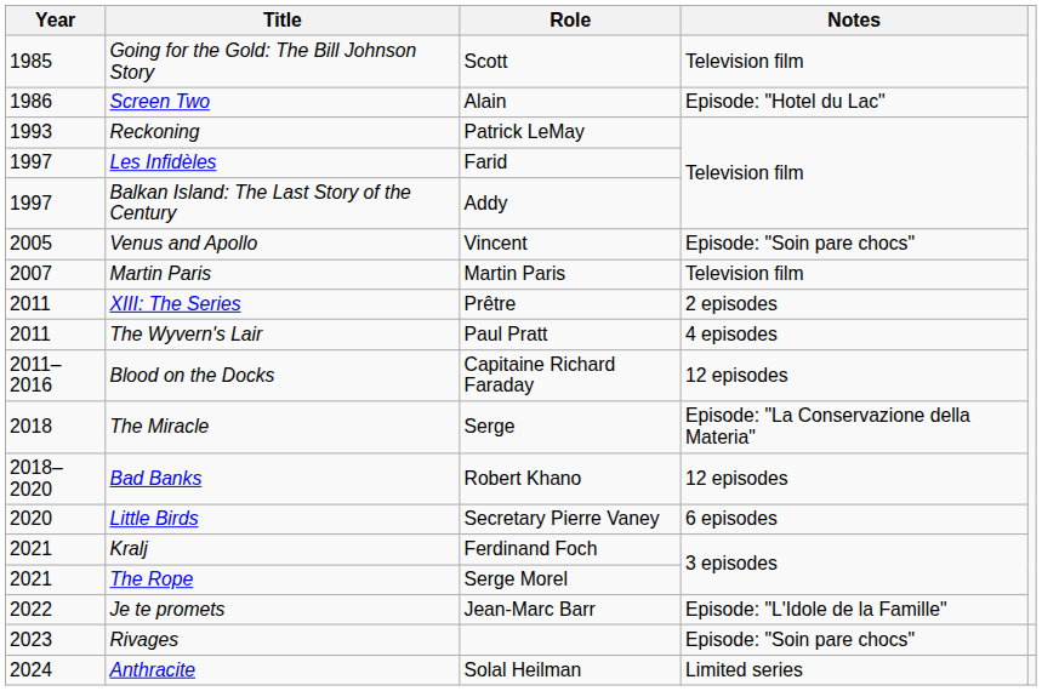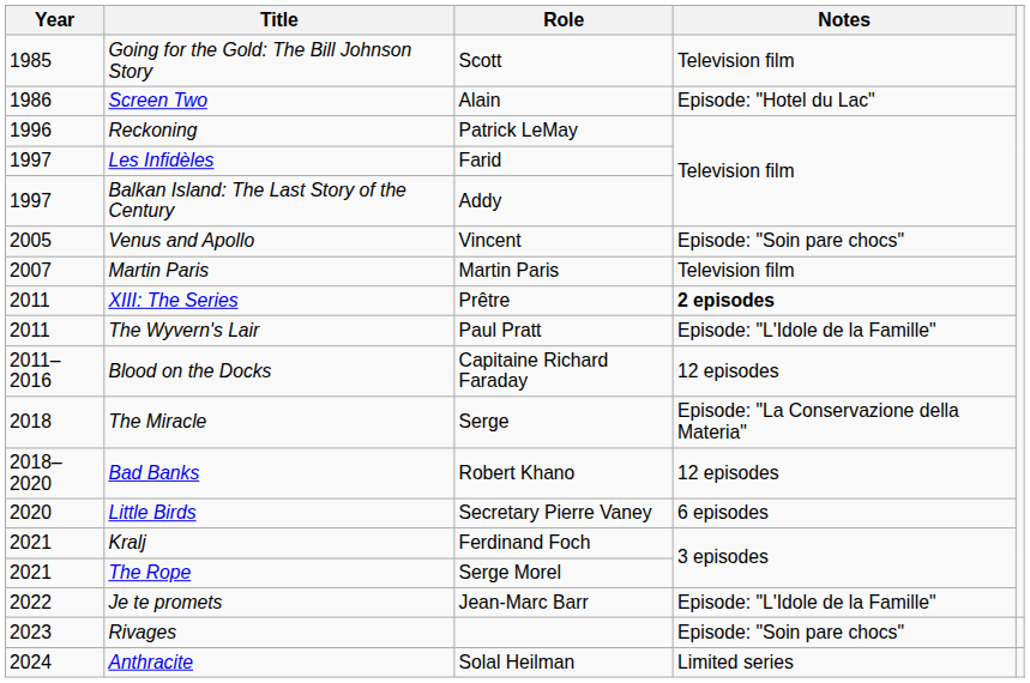Reckoning | Year: 1993 -> 1996
XIII: The Series | Notes: normal -> bold
The Wyvern's Lair | Notes: 4 episodes -> Episode: "L'Idole de la Famille"
